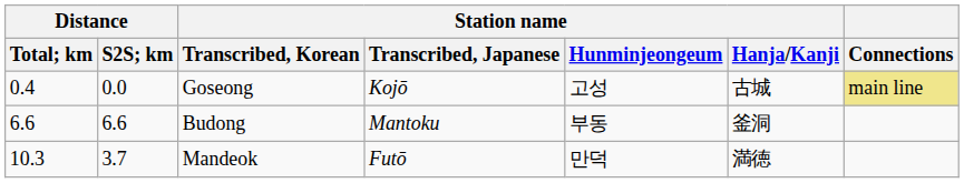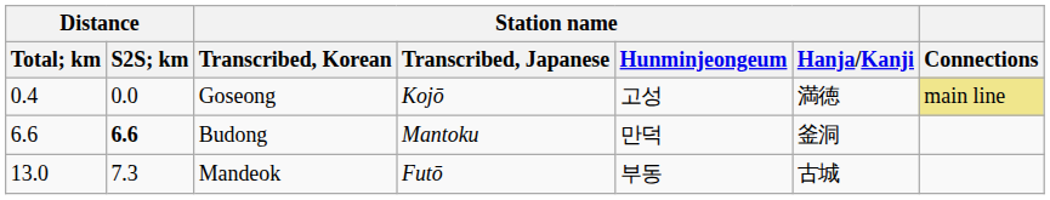Goseong | Station name / Hanja/Kanji: 古城 -> 満徳
Budong | Distance / S2S; km: normal -> bold
Budong | Station name / Hunminjeongeum: 부동 -> 만덕
Mandeok | Distance / Total; km: 10.3 -> 13.0
Mandeok | Distance / S2S; km: 3.7 -> 7.3
Mandeok | Station name / Hunminjeongeum: 만덕 -> 부동
Mandeok | Station name / Hanja/Kanji: 満徳 -> 古城
